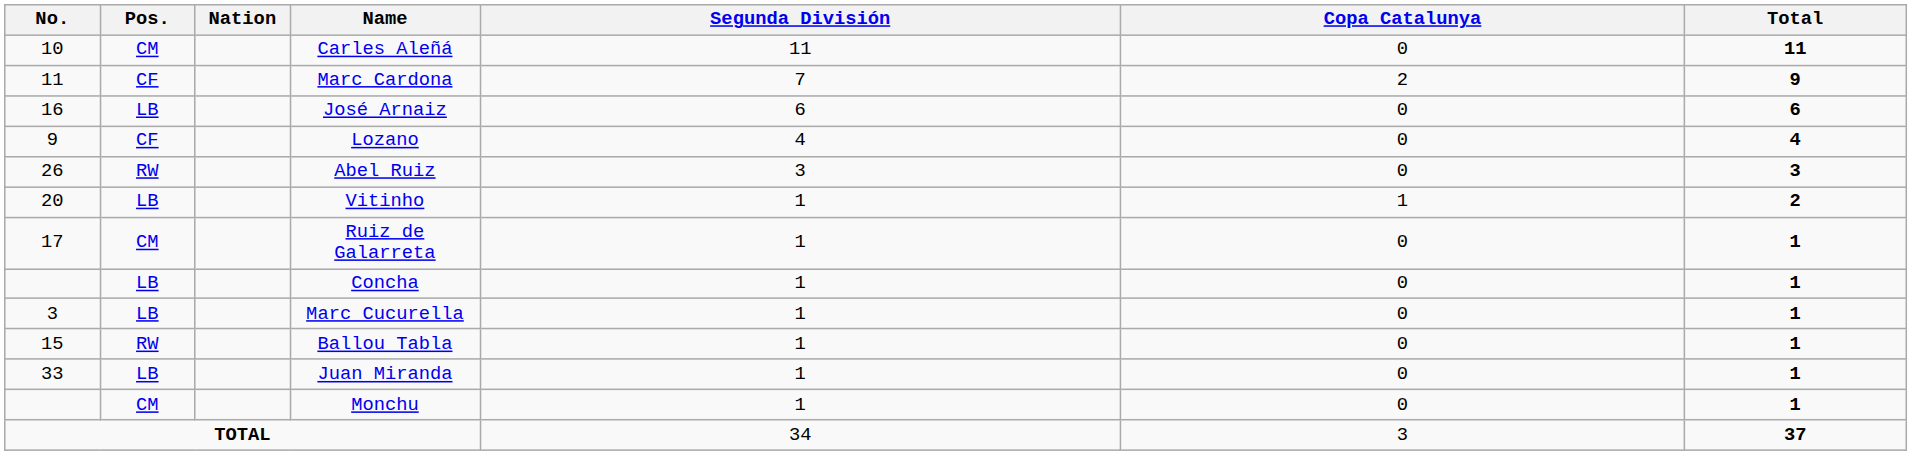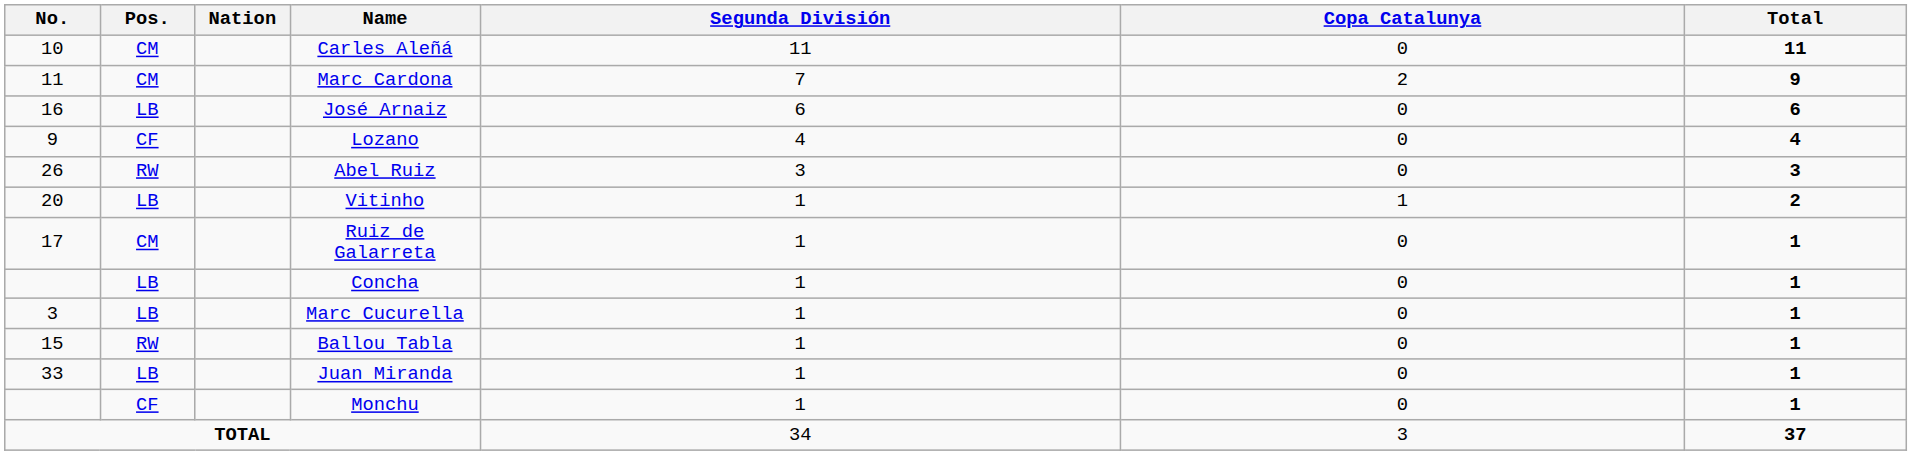Marc Cardona | Pos.: CF -> CM
Monchu | Pos.: CM -> CF
